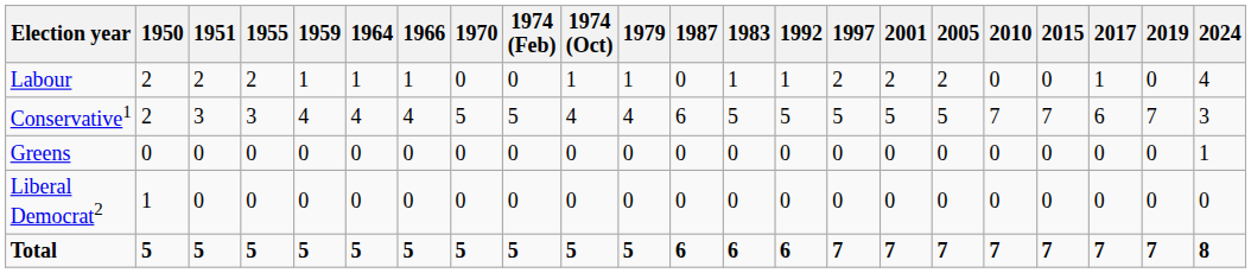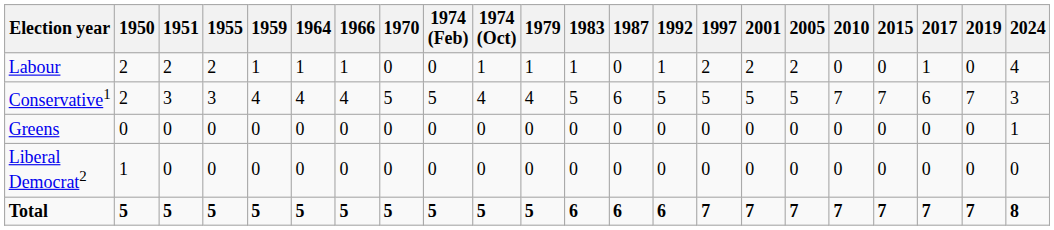columns swapped: 1983 <-> 1987
